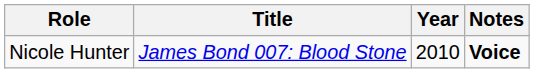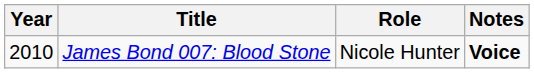columns swapped: Year <-> Role
